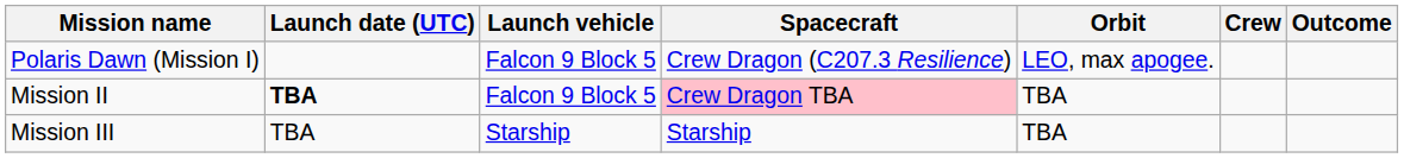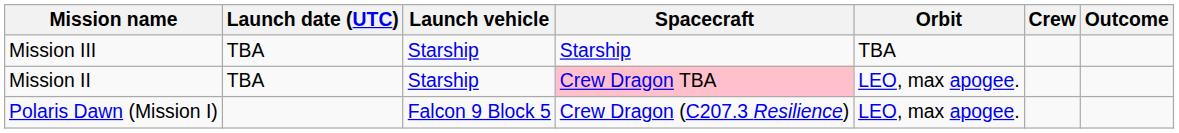rows swapped: Polaris Dawn (Mission I) <-> Mission III
Mission II | Launch date (UTC): bold -> normal
Mission II | Launch vehicle: Falcon 9 Block 5 -> Starship
Mission II | Orbit: TBA -> LEO, max apogee.
